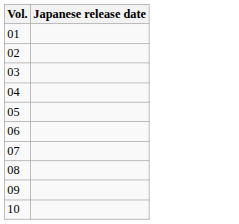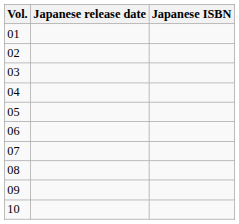+ column: Japanese ISBN
